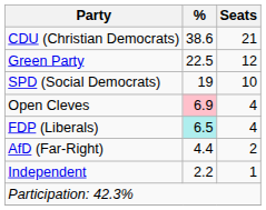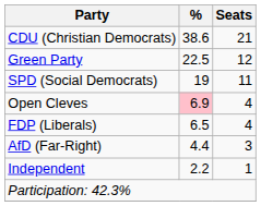SPD (Social Democrats) | Seats: 10 -> 11
FDP (Liberals) | %: paleturquoise background -> no background
AfD (Far-Right) | Seats: 2 -> 3
